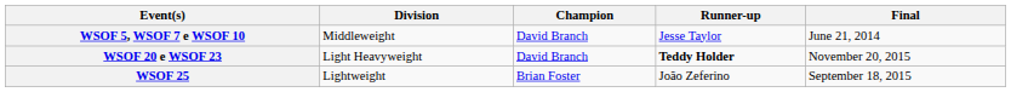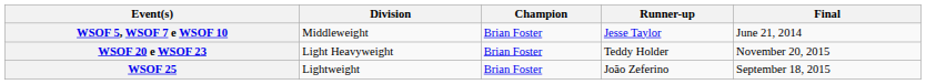WSOF 5, WSOF 7 e WSOF 10 | Champion: David Branch -> Brian Foster
WSOF 20 e WSOF 23 | Champion: David Branch -> Brian Foster
WSOF 20 e WSOF 23 | Runner-up: bold -> normal
